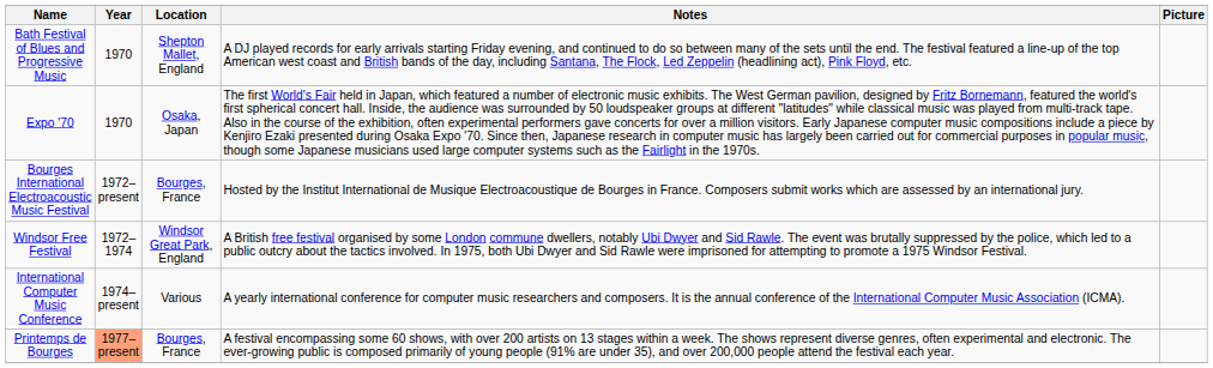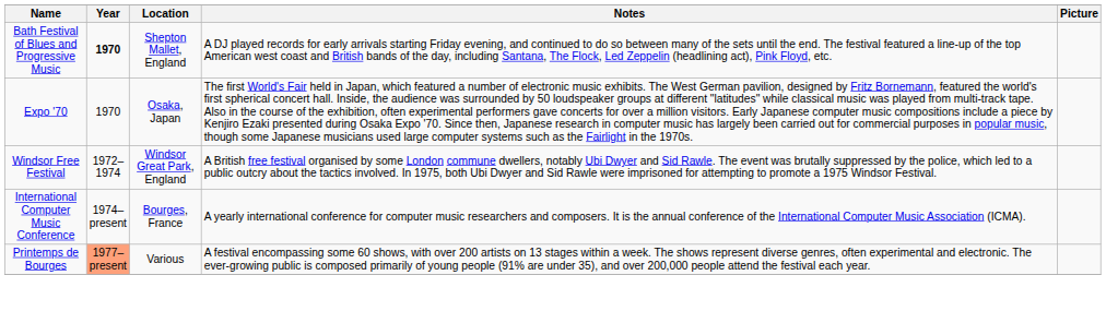Bath Festival of Blues and Progressive Music | Year: normal -> bold
- row: Bourges International Electroacoustic Music Festival | 1972–present | Bourges, France | Hosted by the Institut International de Musique Electroacoustique de Bourges in France. Composers submit works which are assessed by an international jury.
International Computer Music Conference | Location: Various -> Bourges, France
Printemps de Bourges | Location: Bourges, France -> Various
